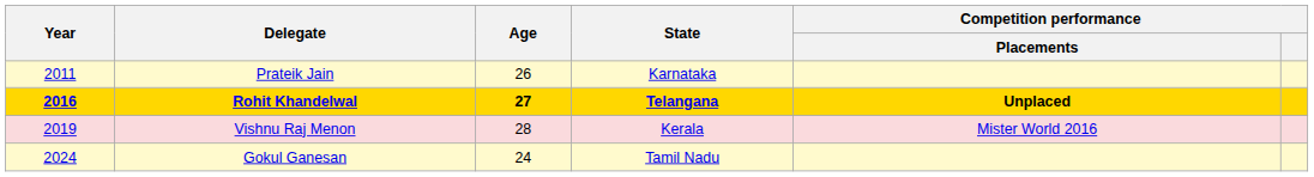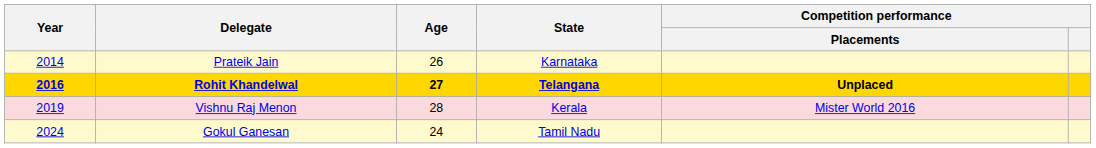Prateik Jain | Year: 2011 -> 2014
